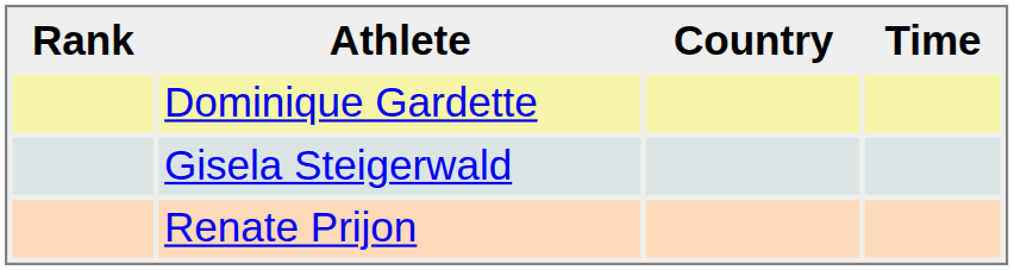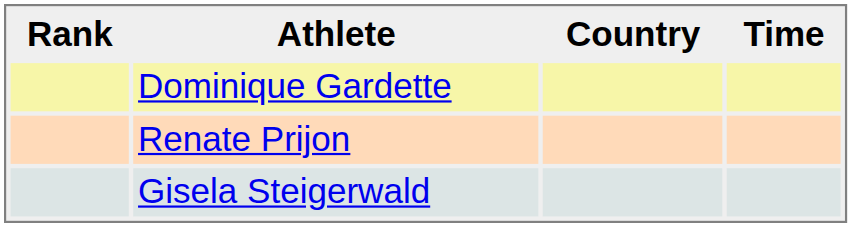rows swapped: Gisela Steigerwald <-> Renate Prijon
